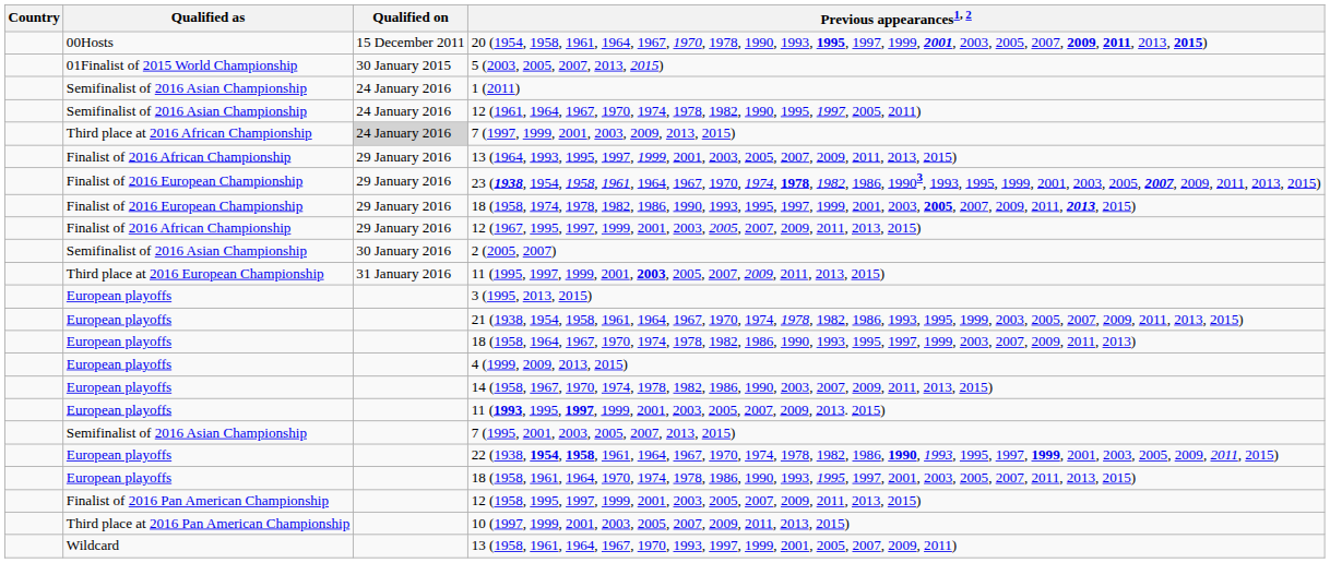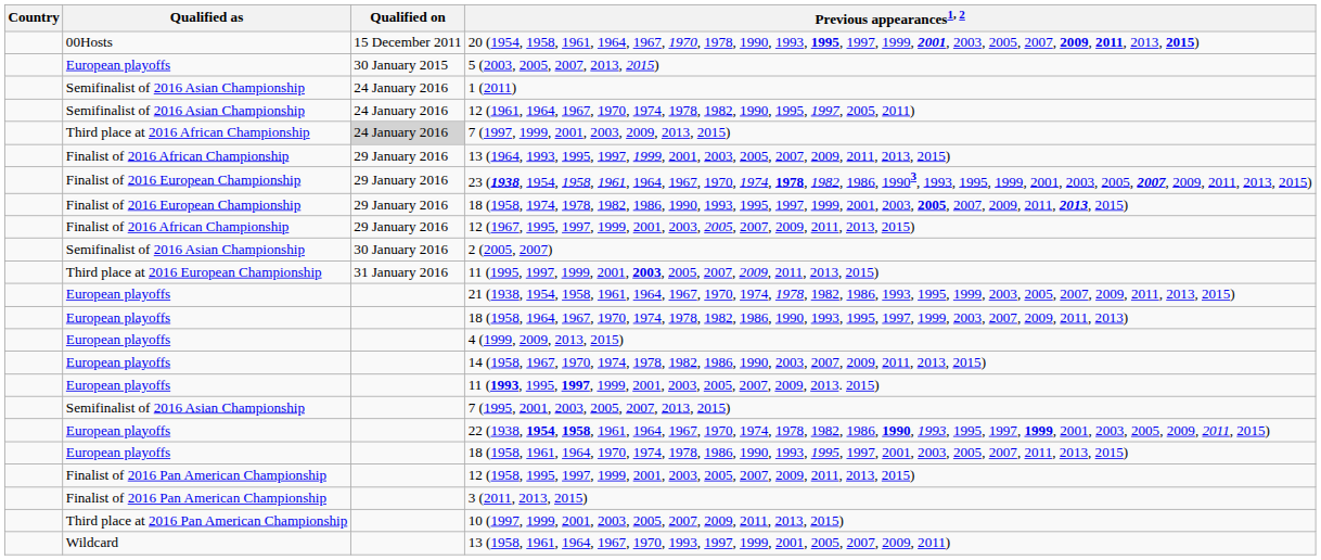5 (2003, 2005, 2007, 2013, 2015) | Qualified as: 01Finalist of 2015 World Championship -> European playoffs
- row: European playoffs | 3 (1995, 2013, 2015)
+ row: Finalist of 2016 Pan American Championship | 3 (2011, 2013, 2015)
